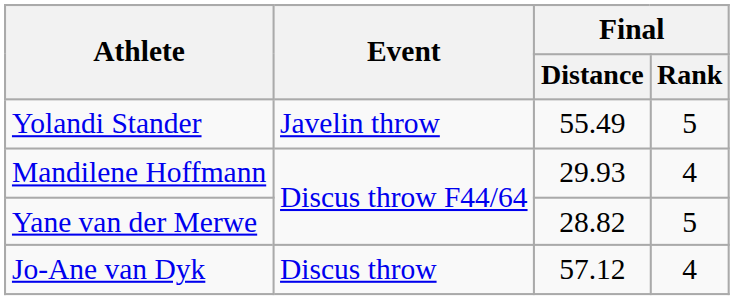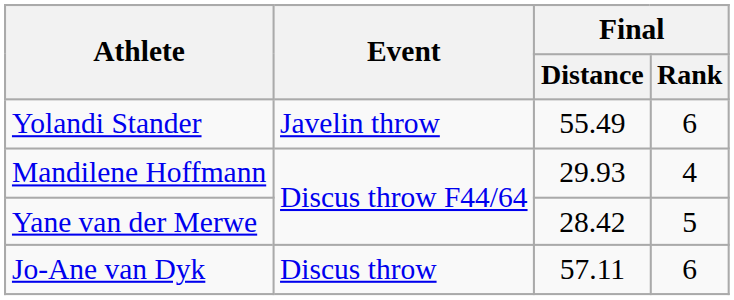Yolandi Stander | Final / Rank: 5 -> 6
Yane van der Merwe | Final / Distance: 28.82 -> 28.42
Jo-Ane van Dyk | Final / Distance: 57.12 -> 57.11
Jo-Ane van Dyk | Final / Rank: 4 -> 6
